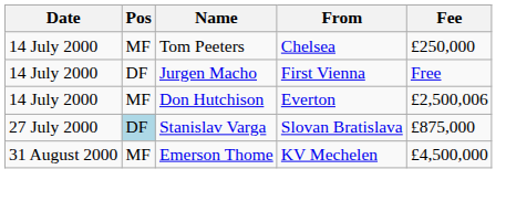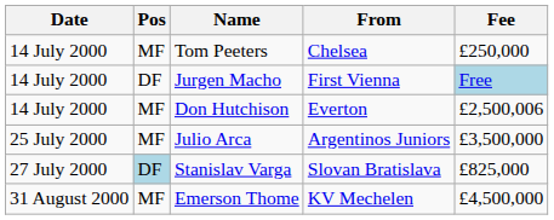Jurgen Macho | Fee: no background -> lightblue background
+ row: 25 July 2000 | MF | Julio Arca | Argentinos Juniors | £3,500,000
Stanislav Varga | Fee: £875,000 -> £825,000
